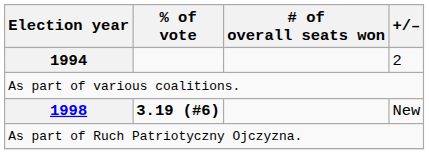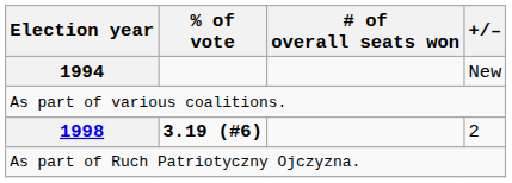1994 | +/–: 2 -> New
1998 | +/–: New -> 2
